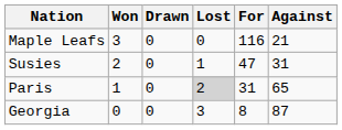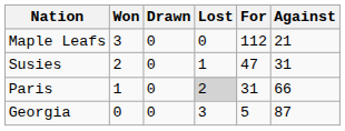Maple Leafs | For: 116 -> 112
Paris | Against: 65 -> 66
Georgia | For: 8 -> 5
